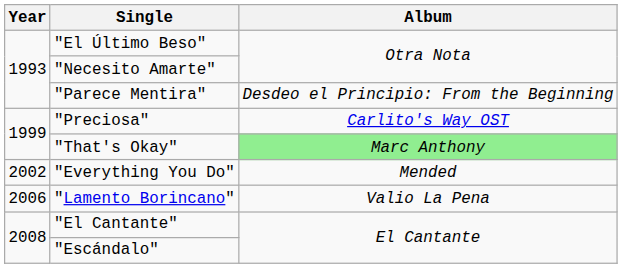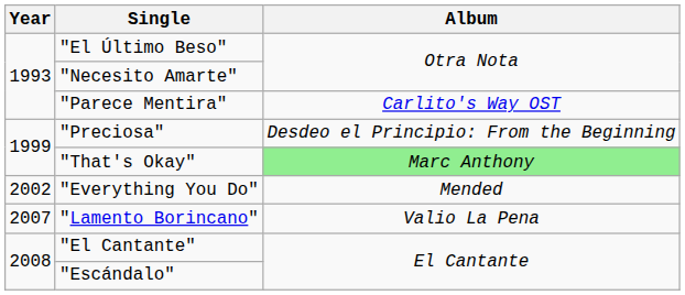"Parece Mentira" | Album: Desdeo el Principio: From the Beginning -> Carlito's Way OST
"Preciosa" | Album: Carlito's Way OST -> Desdeo el Principio: From the Beginning
"Lamento Borincano" | Year: 2006 -> 2007
